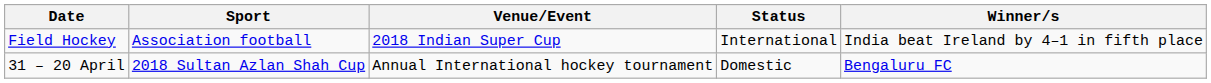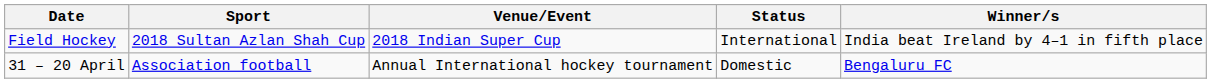Field Hockey | Sport: Association football -> 2018 Sultan Azlan Shah Cup
31 – 20 April | Sport: 2018 Sultan Azlan Shah Cup -> Association football
